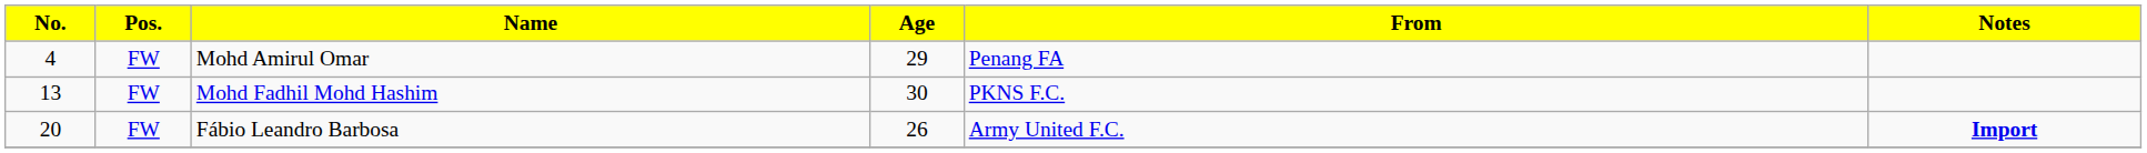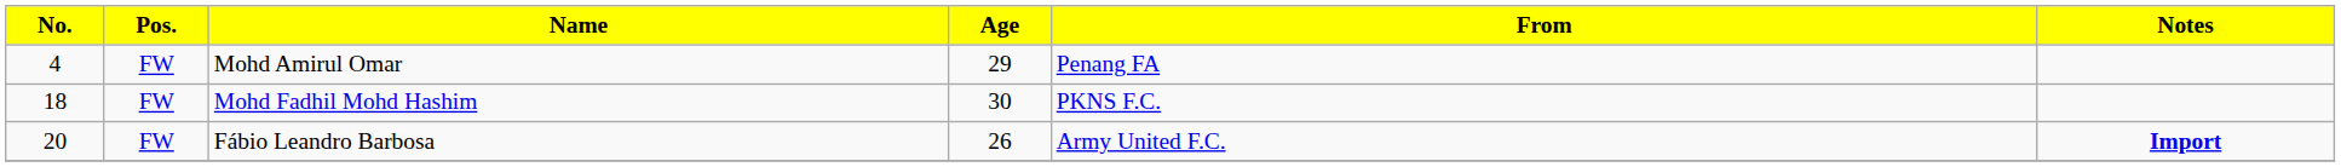Mohd Fadhil Mohd Hashim | No.: 13 -> 18
